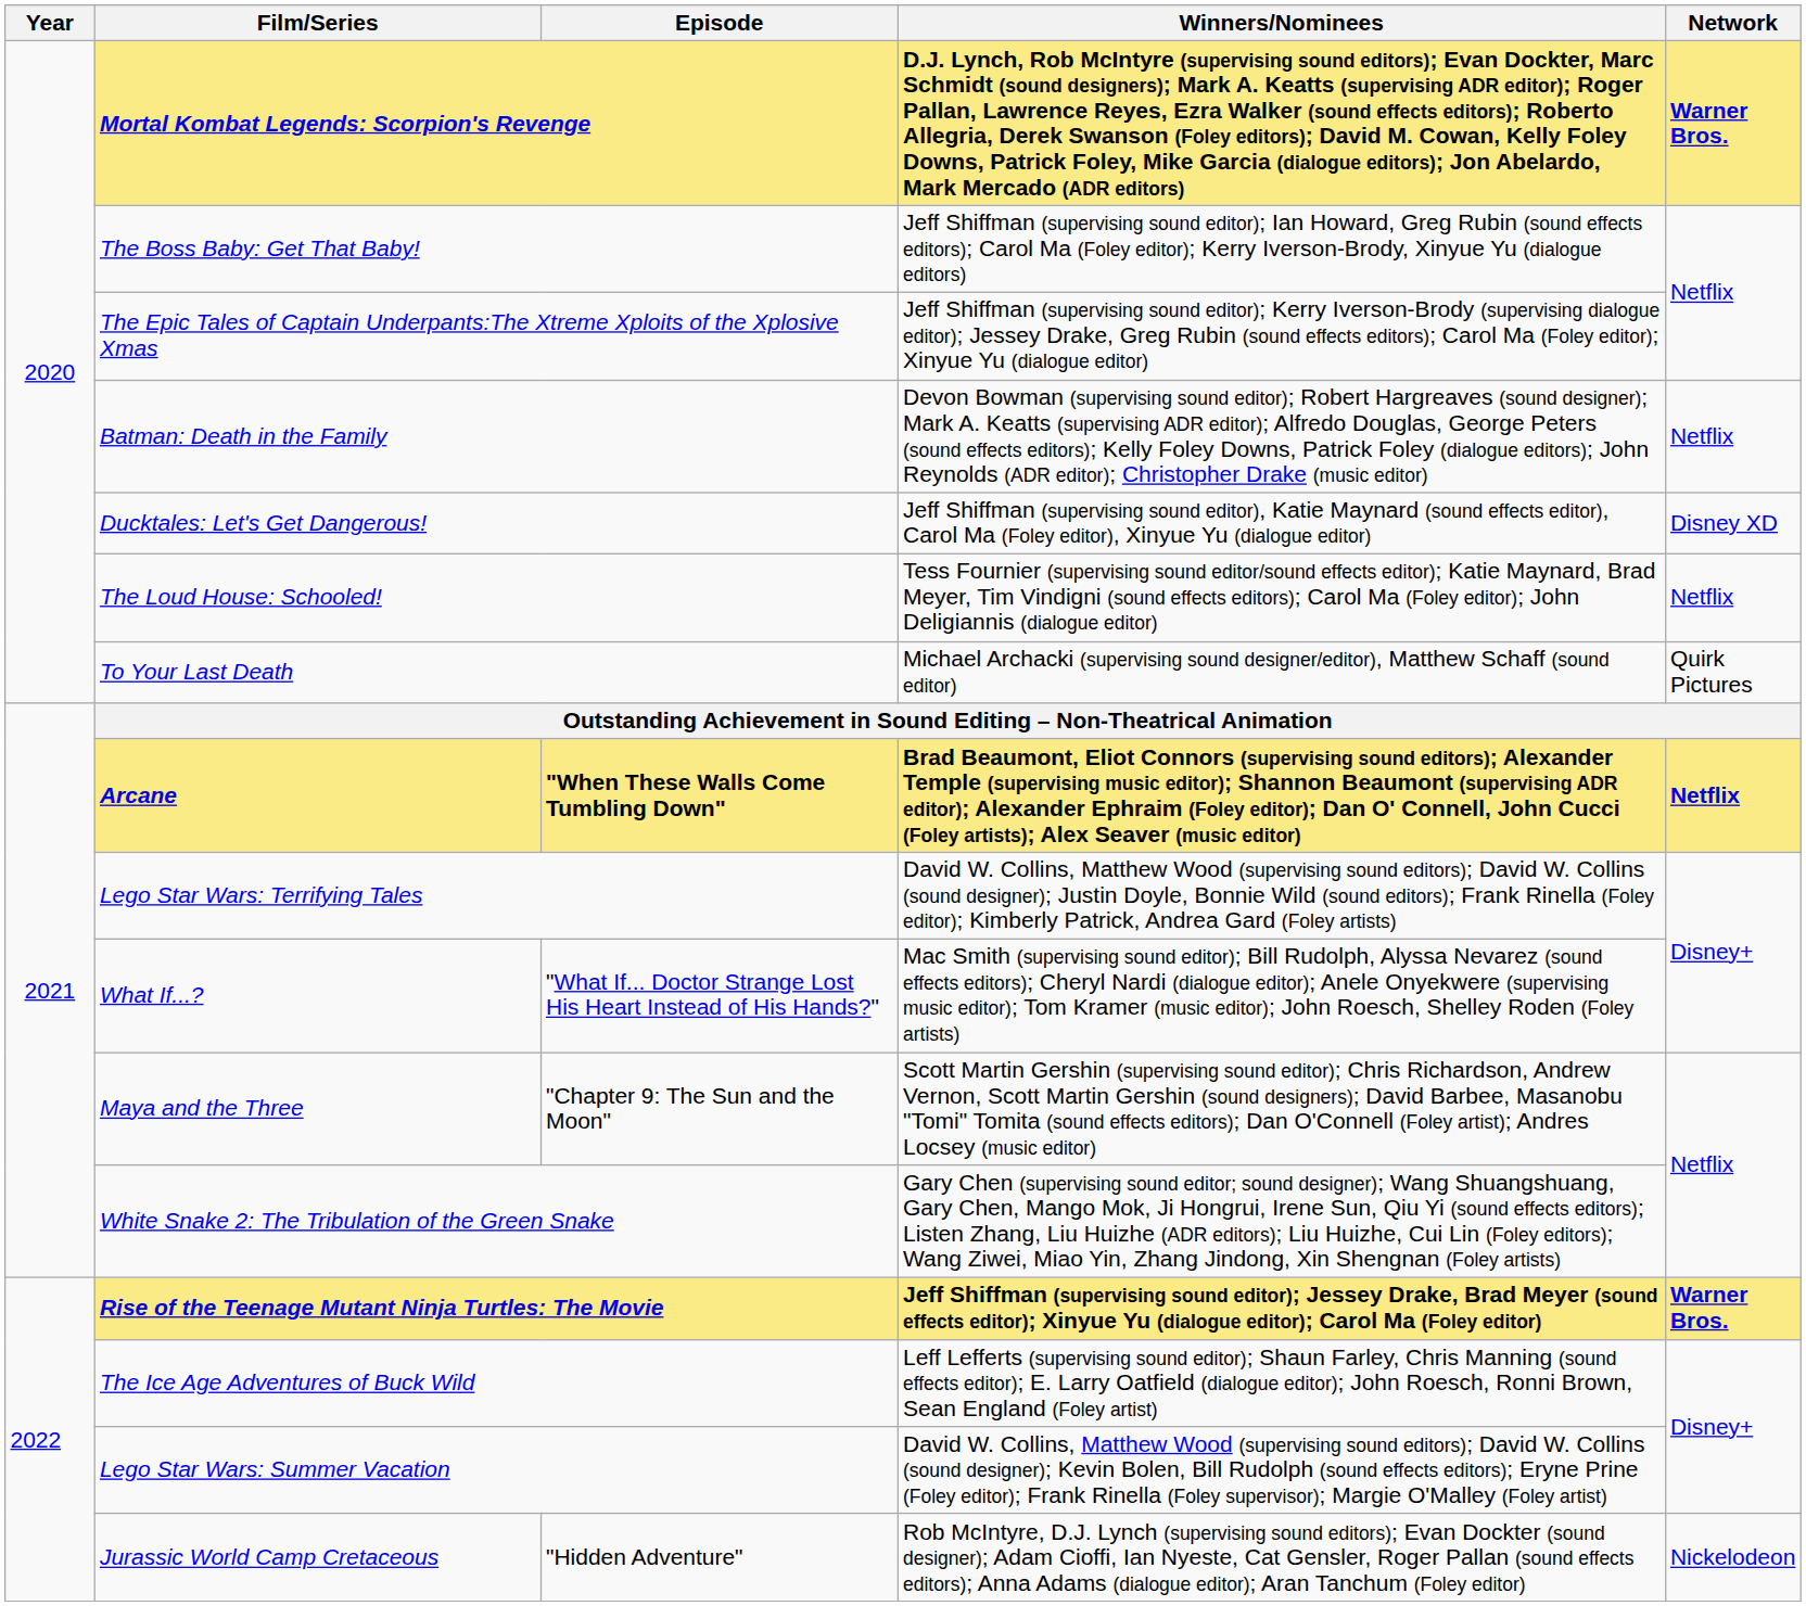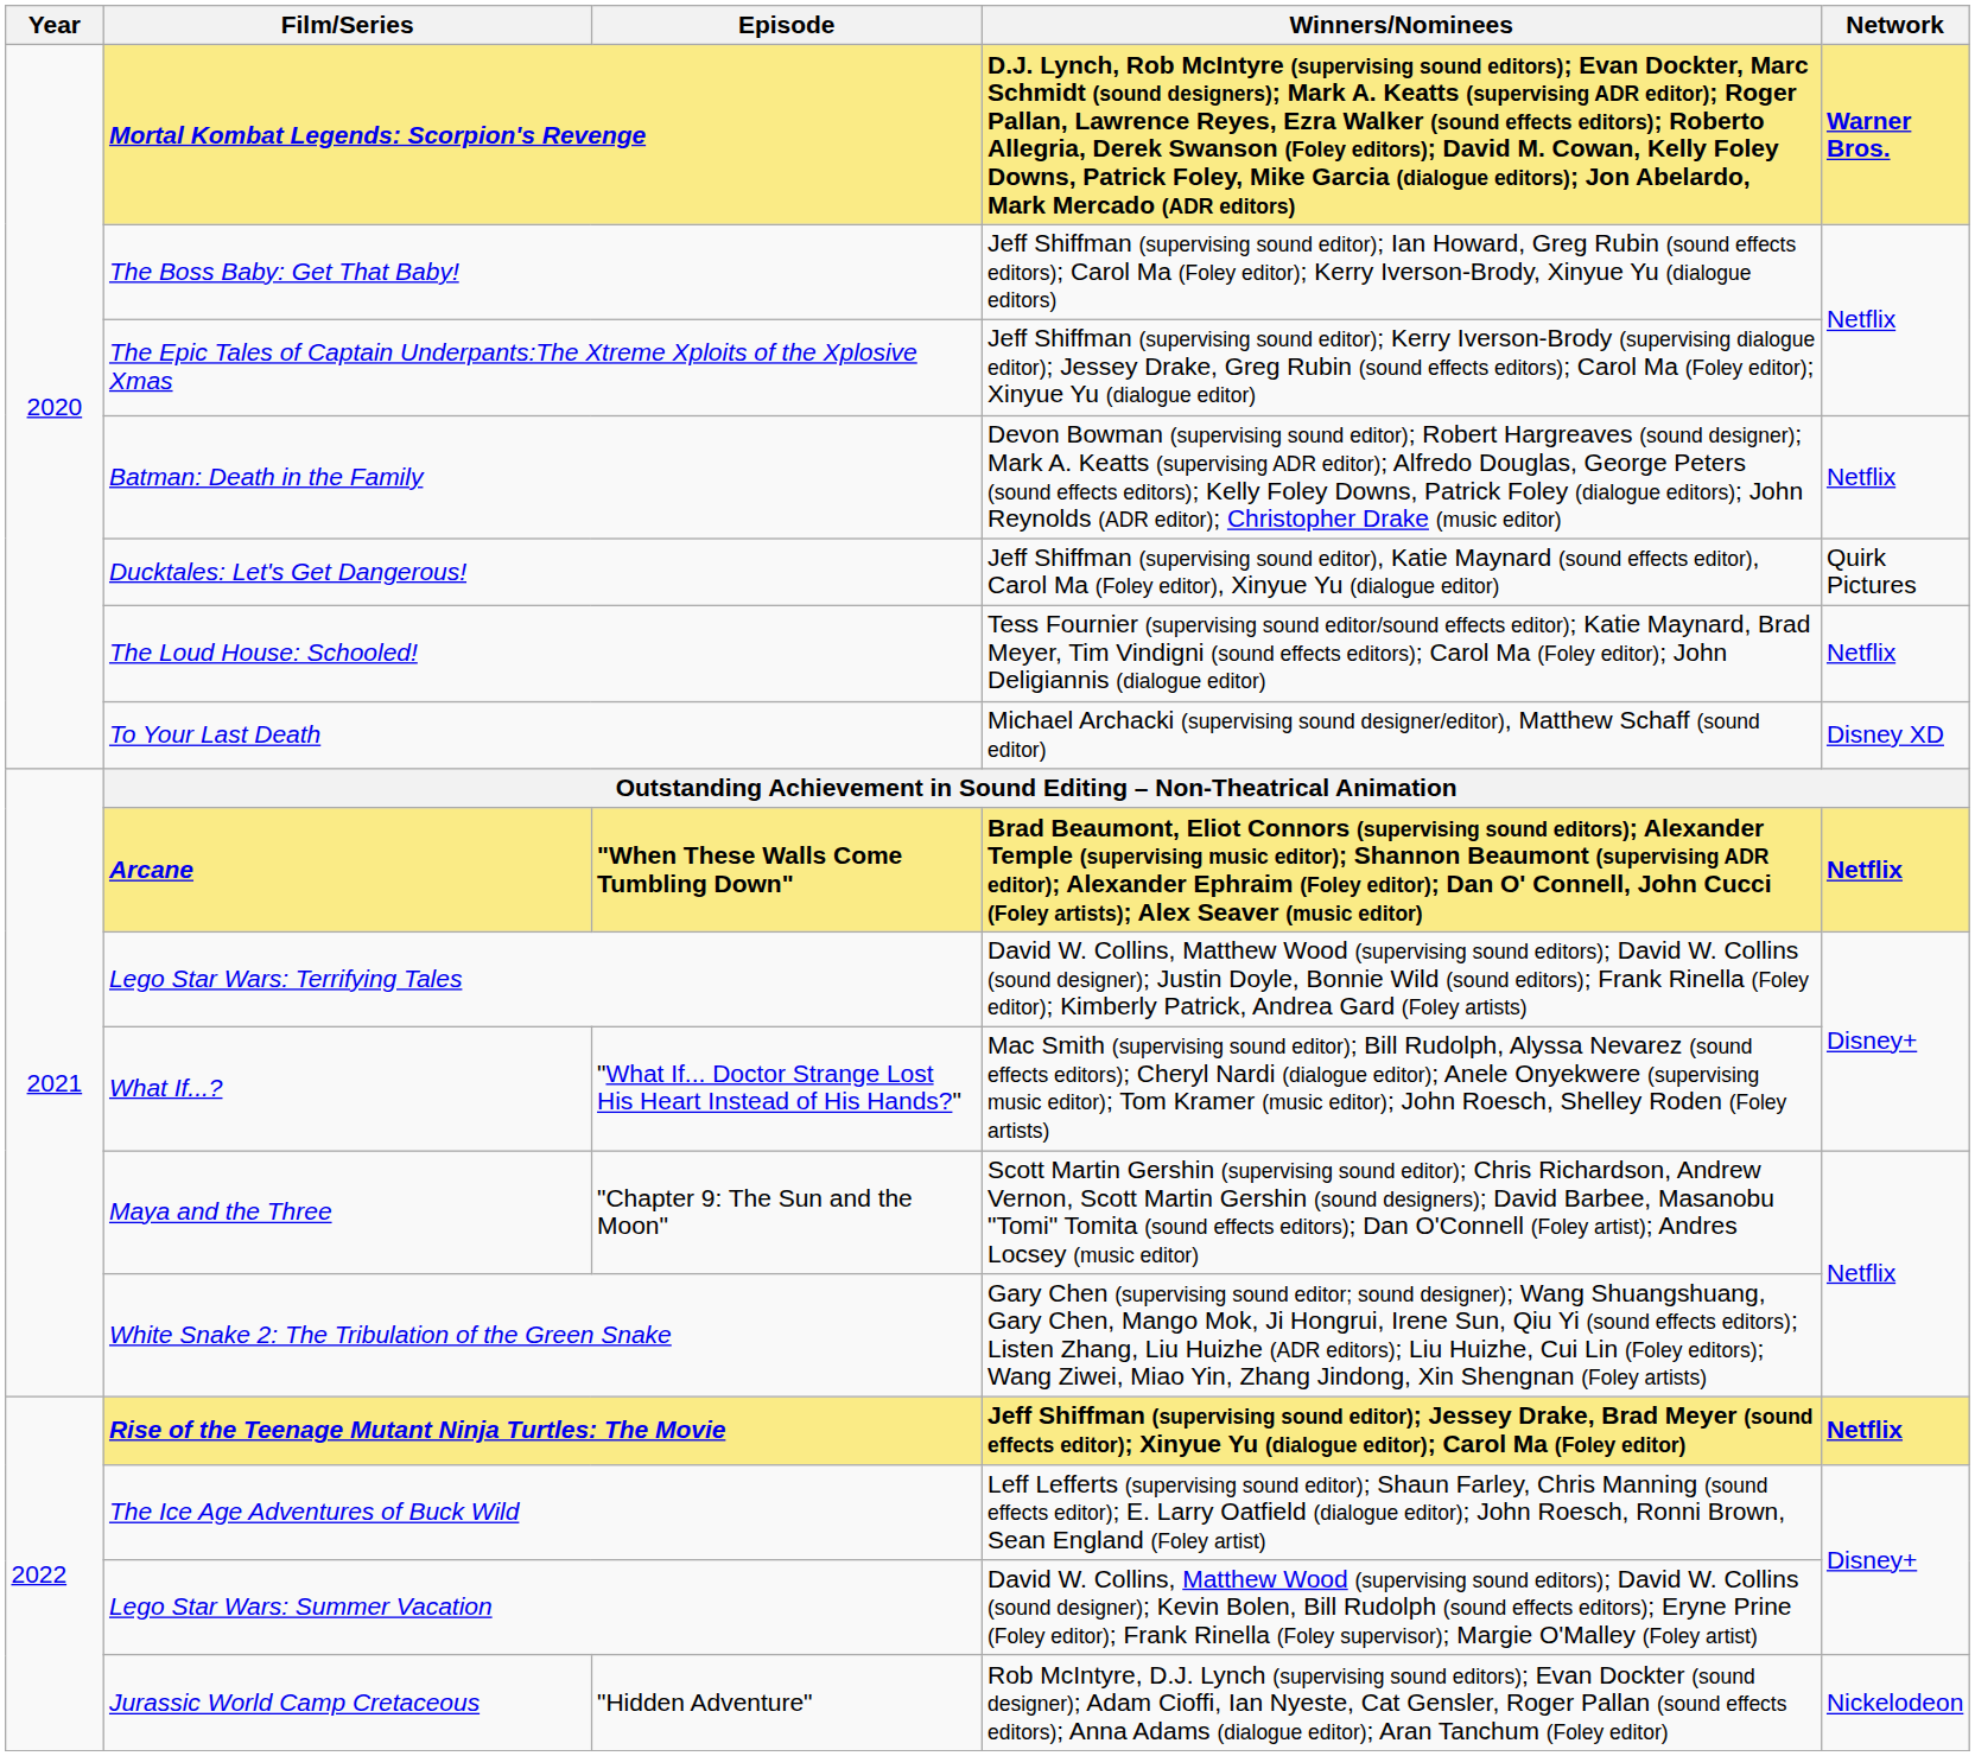Ducktales: Let's Get Dangerous! | Network: Disney XD -> Quirk Pictures
To Your Last Death | Network: Quirk Pictures -> Disney XD
Rise of the Teenage Mutant Ninja Turtles: The Movie | Network: Warner Bros. -> Netflix
